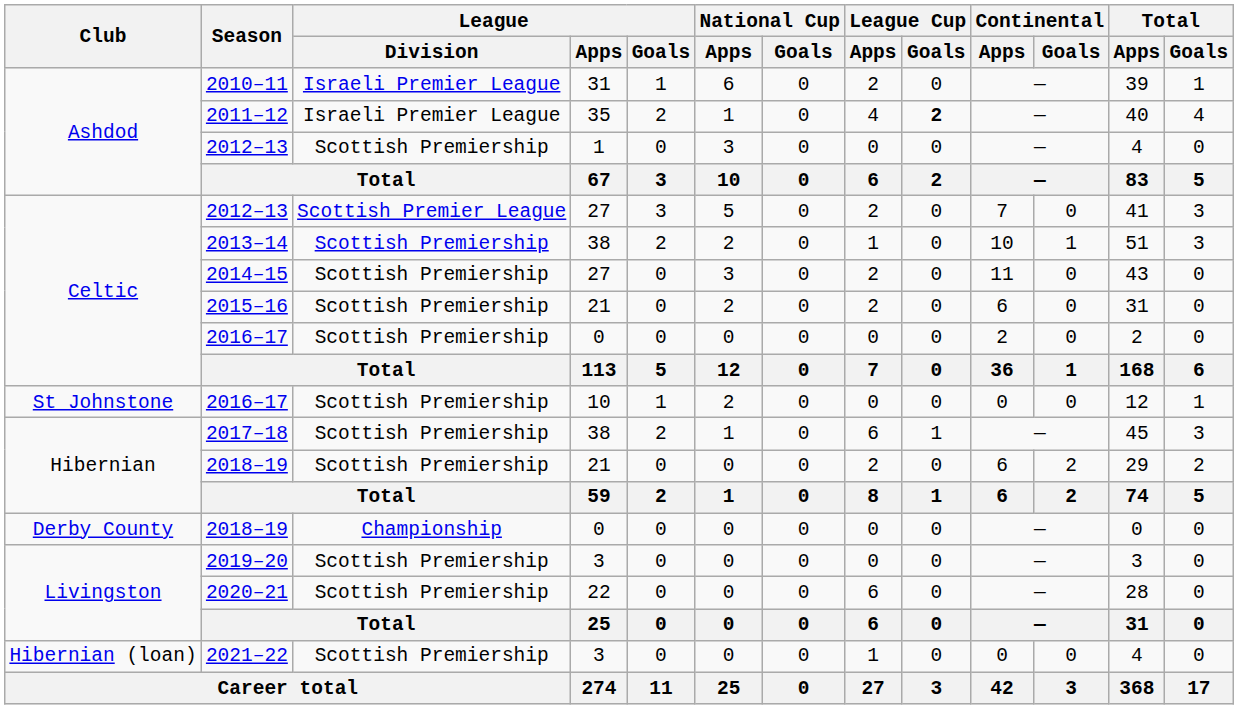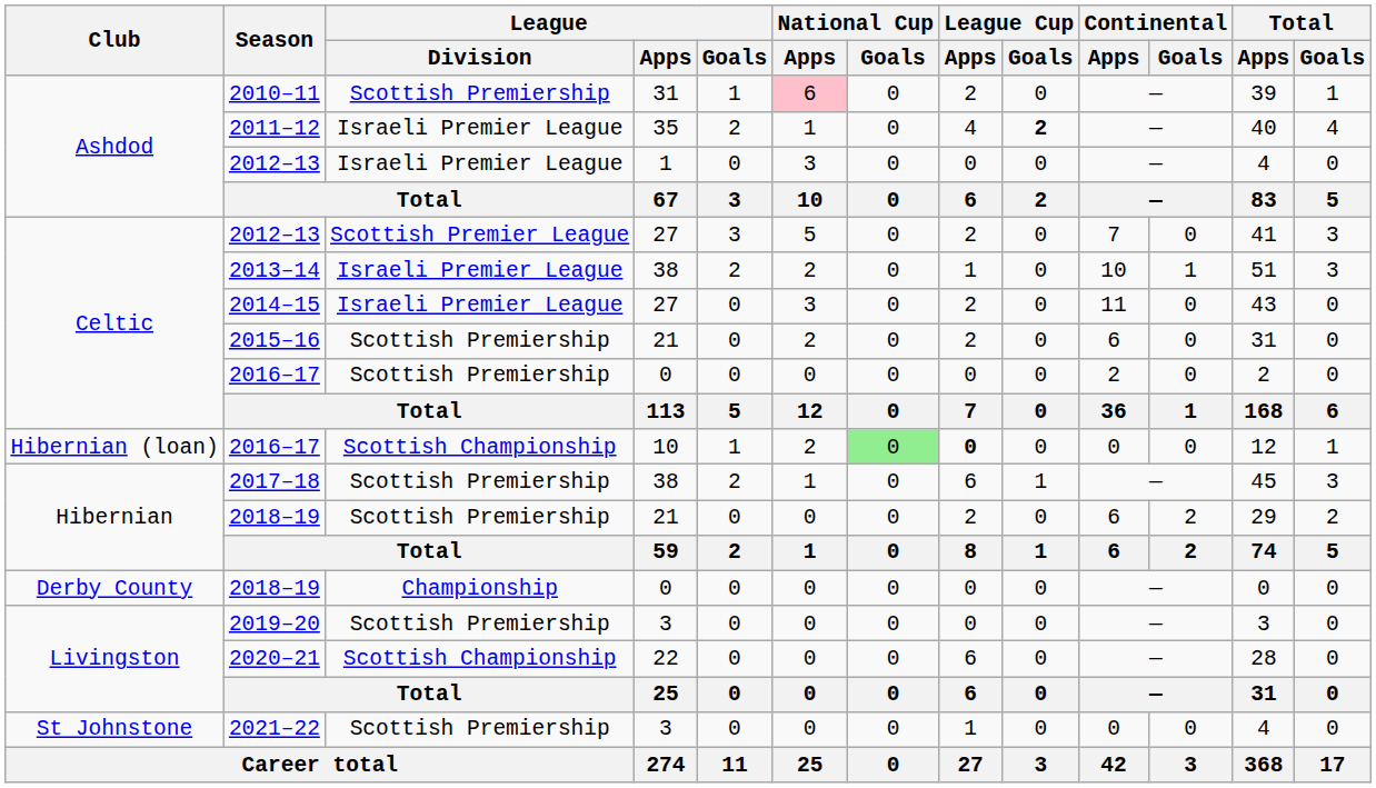2010–11 | League / Division: Israeli Premier League -> Scottish Premiership
2010–11 | National Cup / Apps: no background -> pink background
2012–13 / 1 | League / Division: Scottish Premiership -> Israeli Premier League
2013–14 | League / Division: Scottish Premiership -> Israeli Premier League
2014–15 | League / Division: Scottish Premiership -> Israeli Premier League
2016–17 / 10 | Club: St Johnstone -> Hibernian (loan)
2016–17 / 10 | League / Division: Scottish Premiership -> Scottish Championship
2016–17 / 10 | National Cup / Goals: no background -> lightgreen background
2016–17 / 10 | League Cup / Apps: normal -> bold
2020–21 | League / Division: Scottish Premiership -> Scottish Championship
2021–22 | Club: Hibernian (loan) -> St Johnstone
